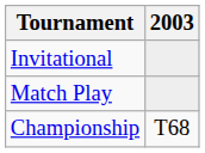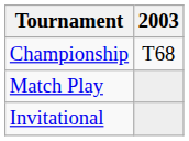rows swapped: Championship <-> Invitational
